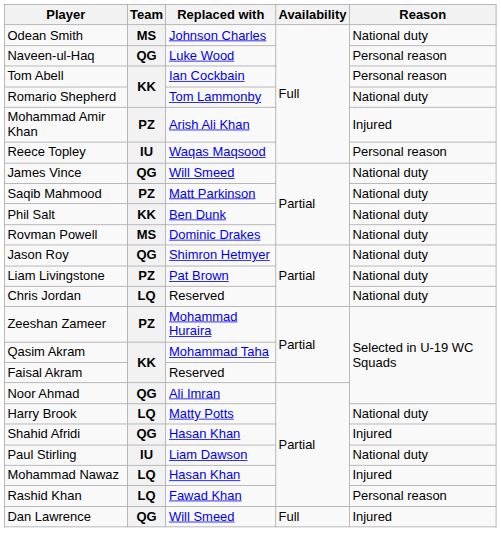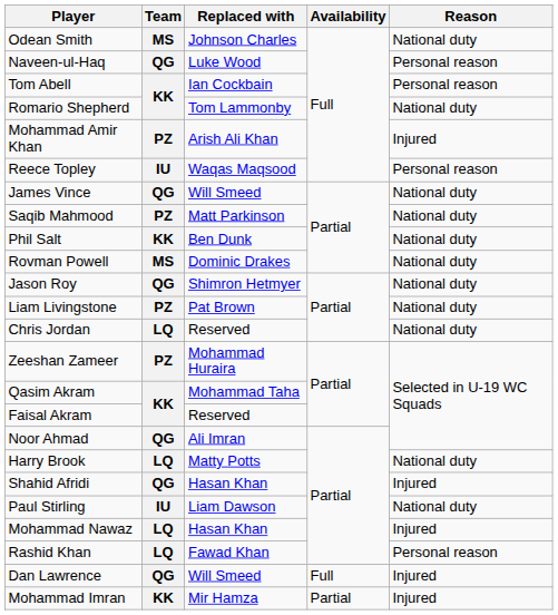+ row: Mohammad Imran | KK | Mir Hamza | Partial | Injured
